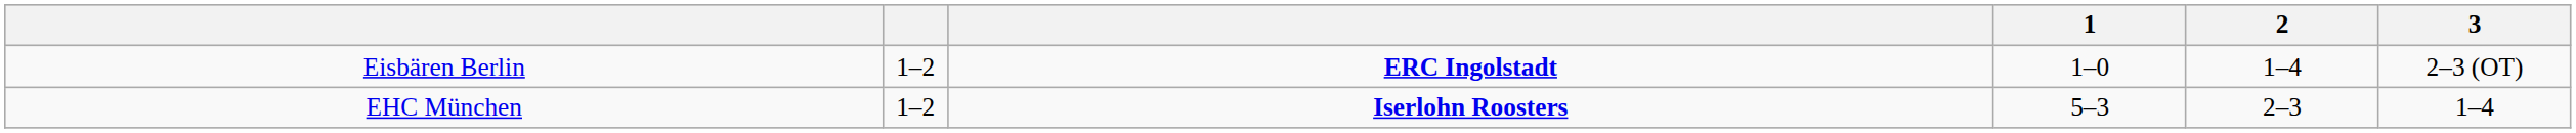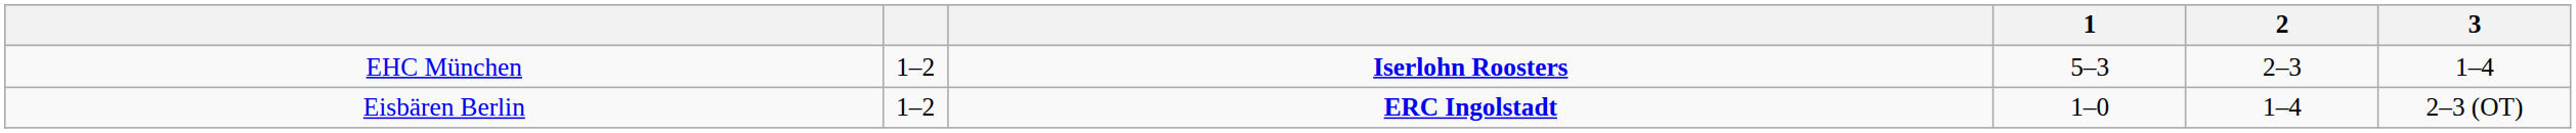rows swapped: EHC München <-> Eisbären Berlin
